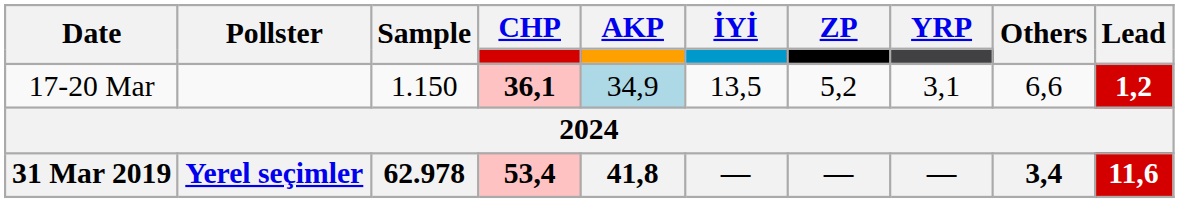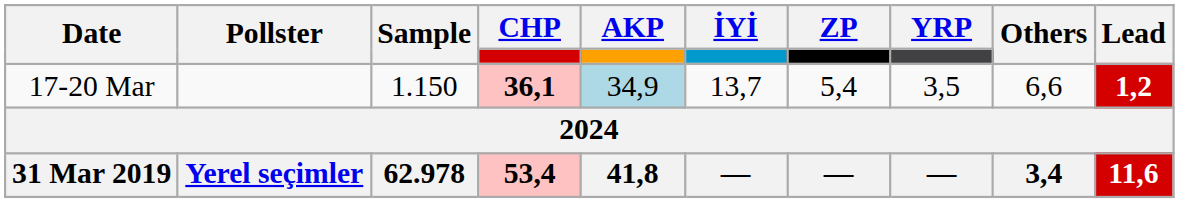17-20 Mar | İYİ: 13,5 -> 13,7
17-20 Mar | ZP: 5,2 -> 5,4
17-20 Mar | YRP: 3,1 -> 3,5
